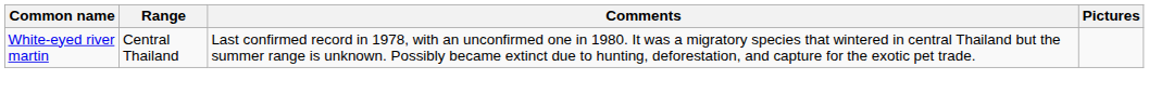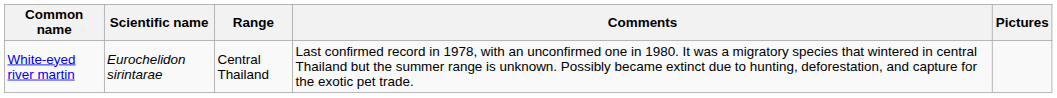+ column: Scientific name | Eurochelidon sirintarae
